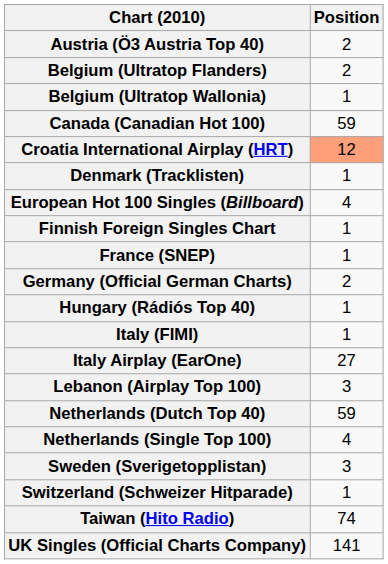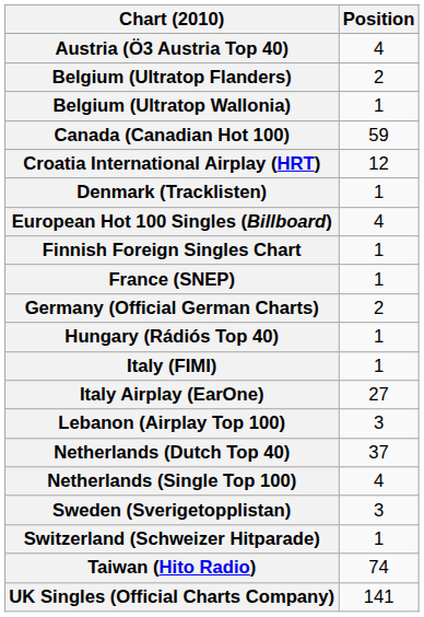Austria (Ö3 Austria Top 40) | Position: 2 -> 4
Croatia International Airplay (HRT) | Position: lightsalmon background -> no background
Netherlands (Dutch Top 40) | Position: 59 -> 37
